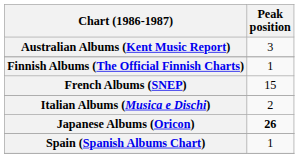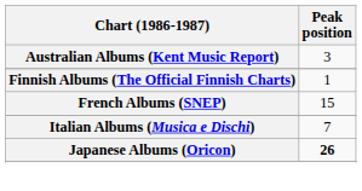Italian Albums (Musica e Dischi) | Peak position: 2 -> 7
- row: Spain (Spanish Albums Chart) | 1
